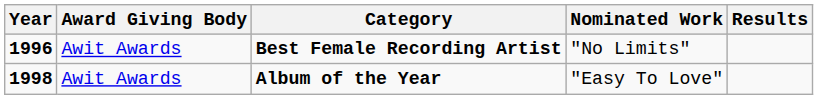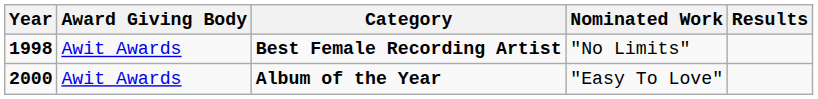Best Female Recording Artist | Year: 1996 -> 1998
Album of the Year | Year: 1998 -> 2000
